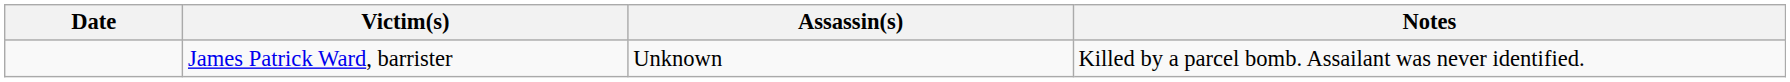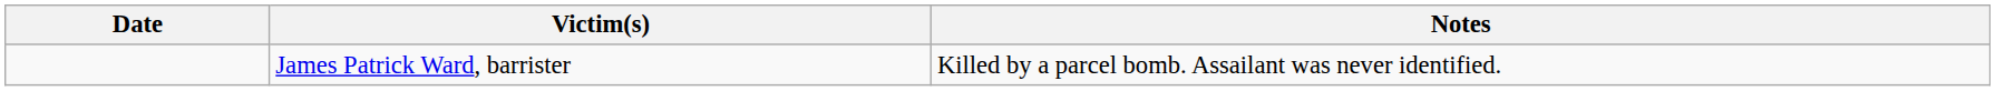- column: Assassin(s) | Unknown
